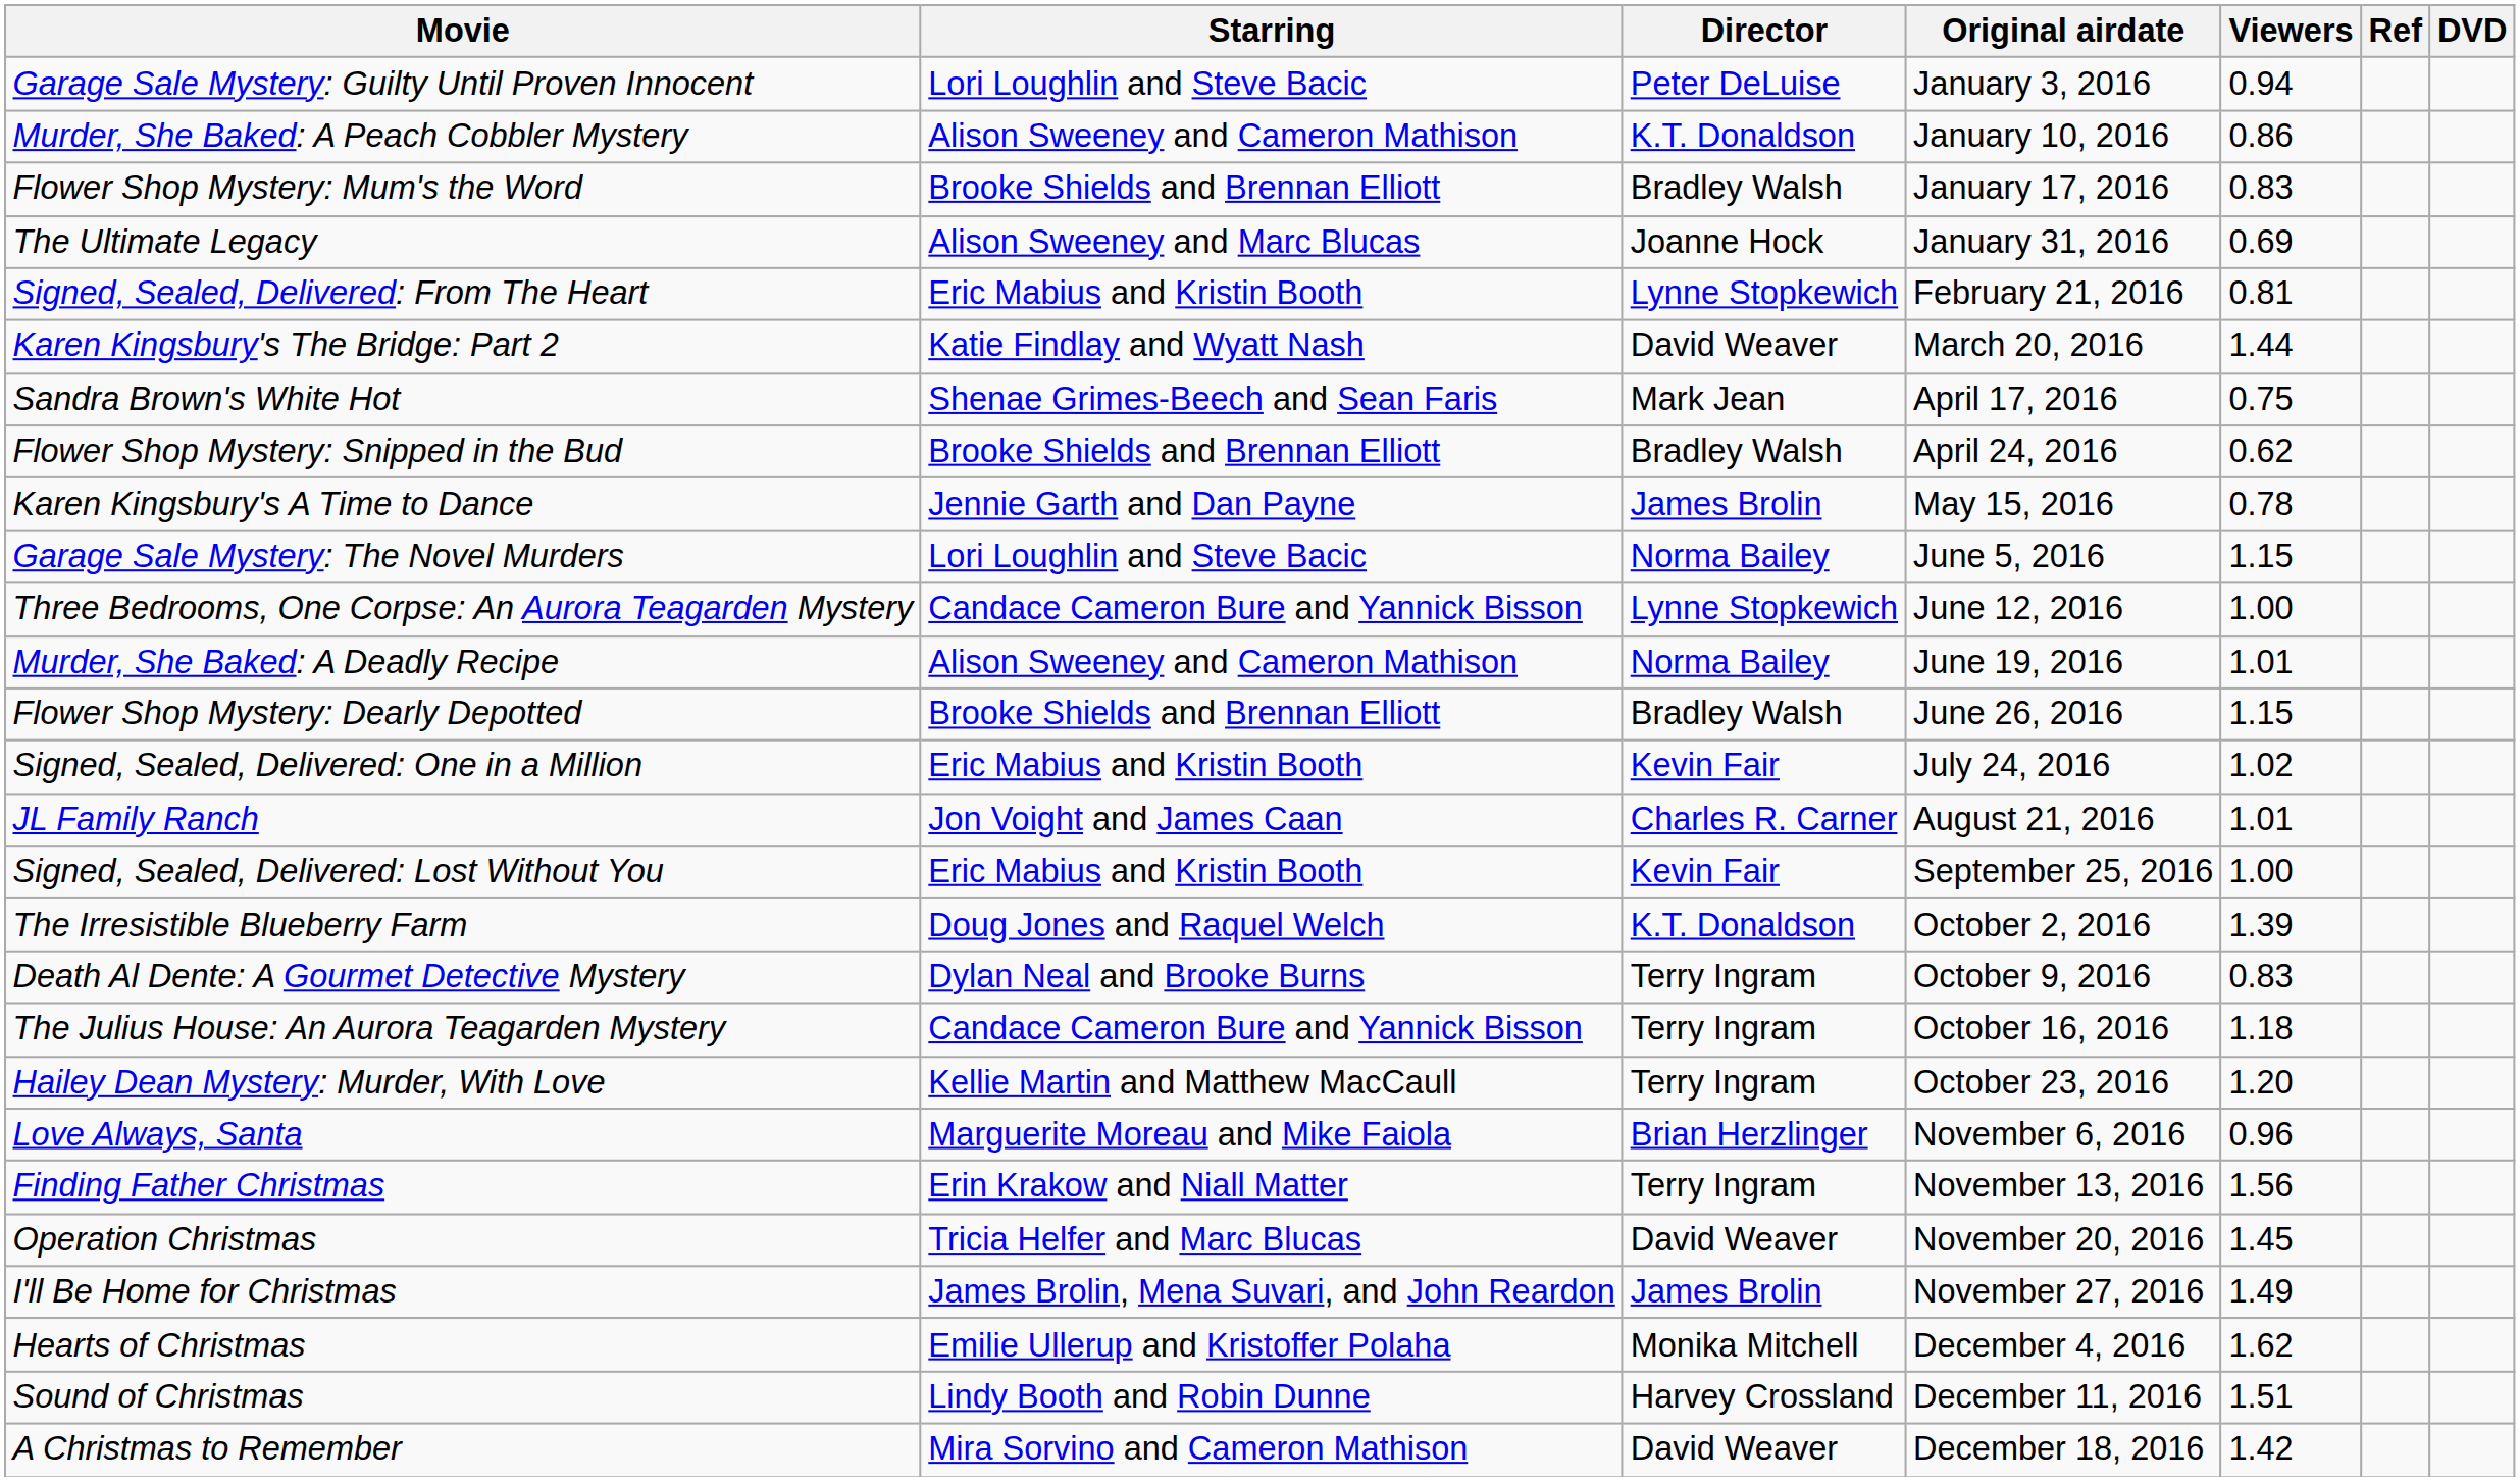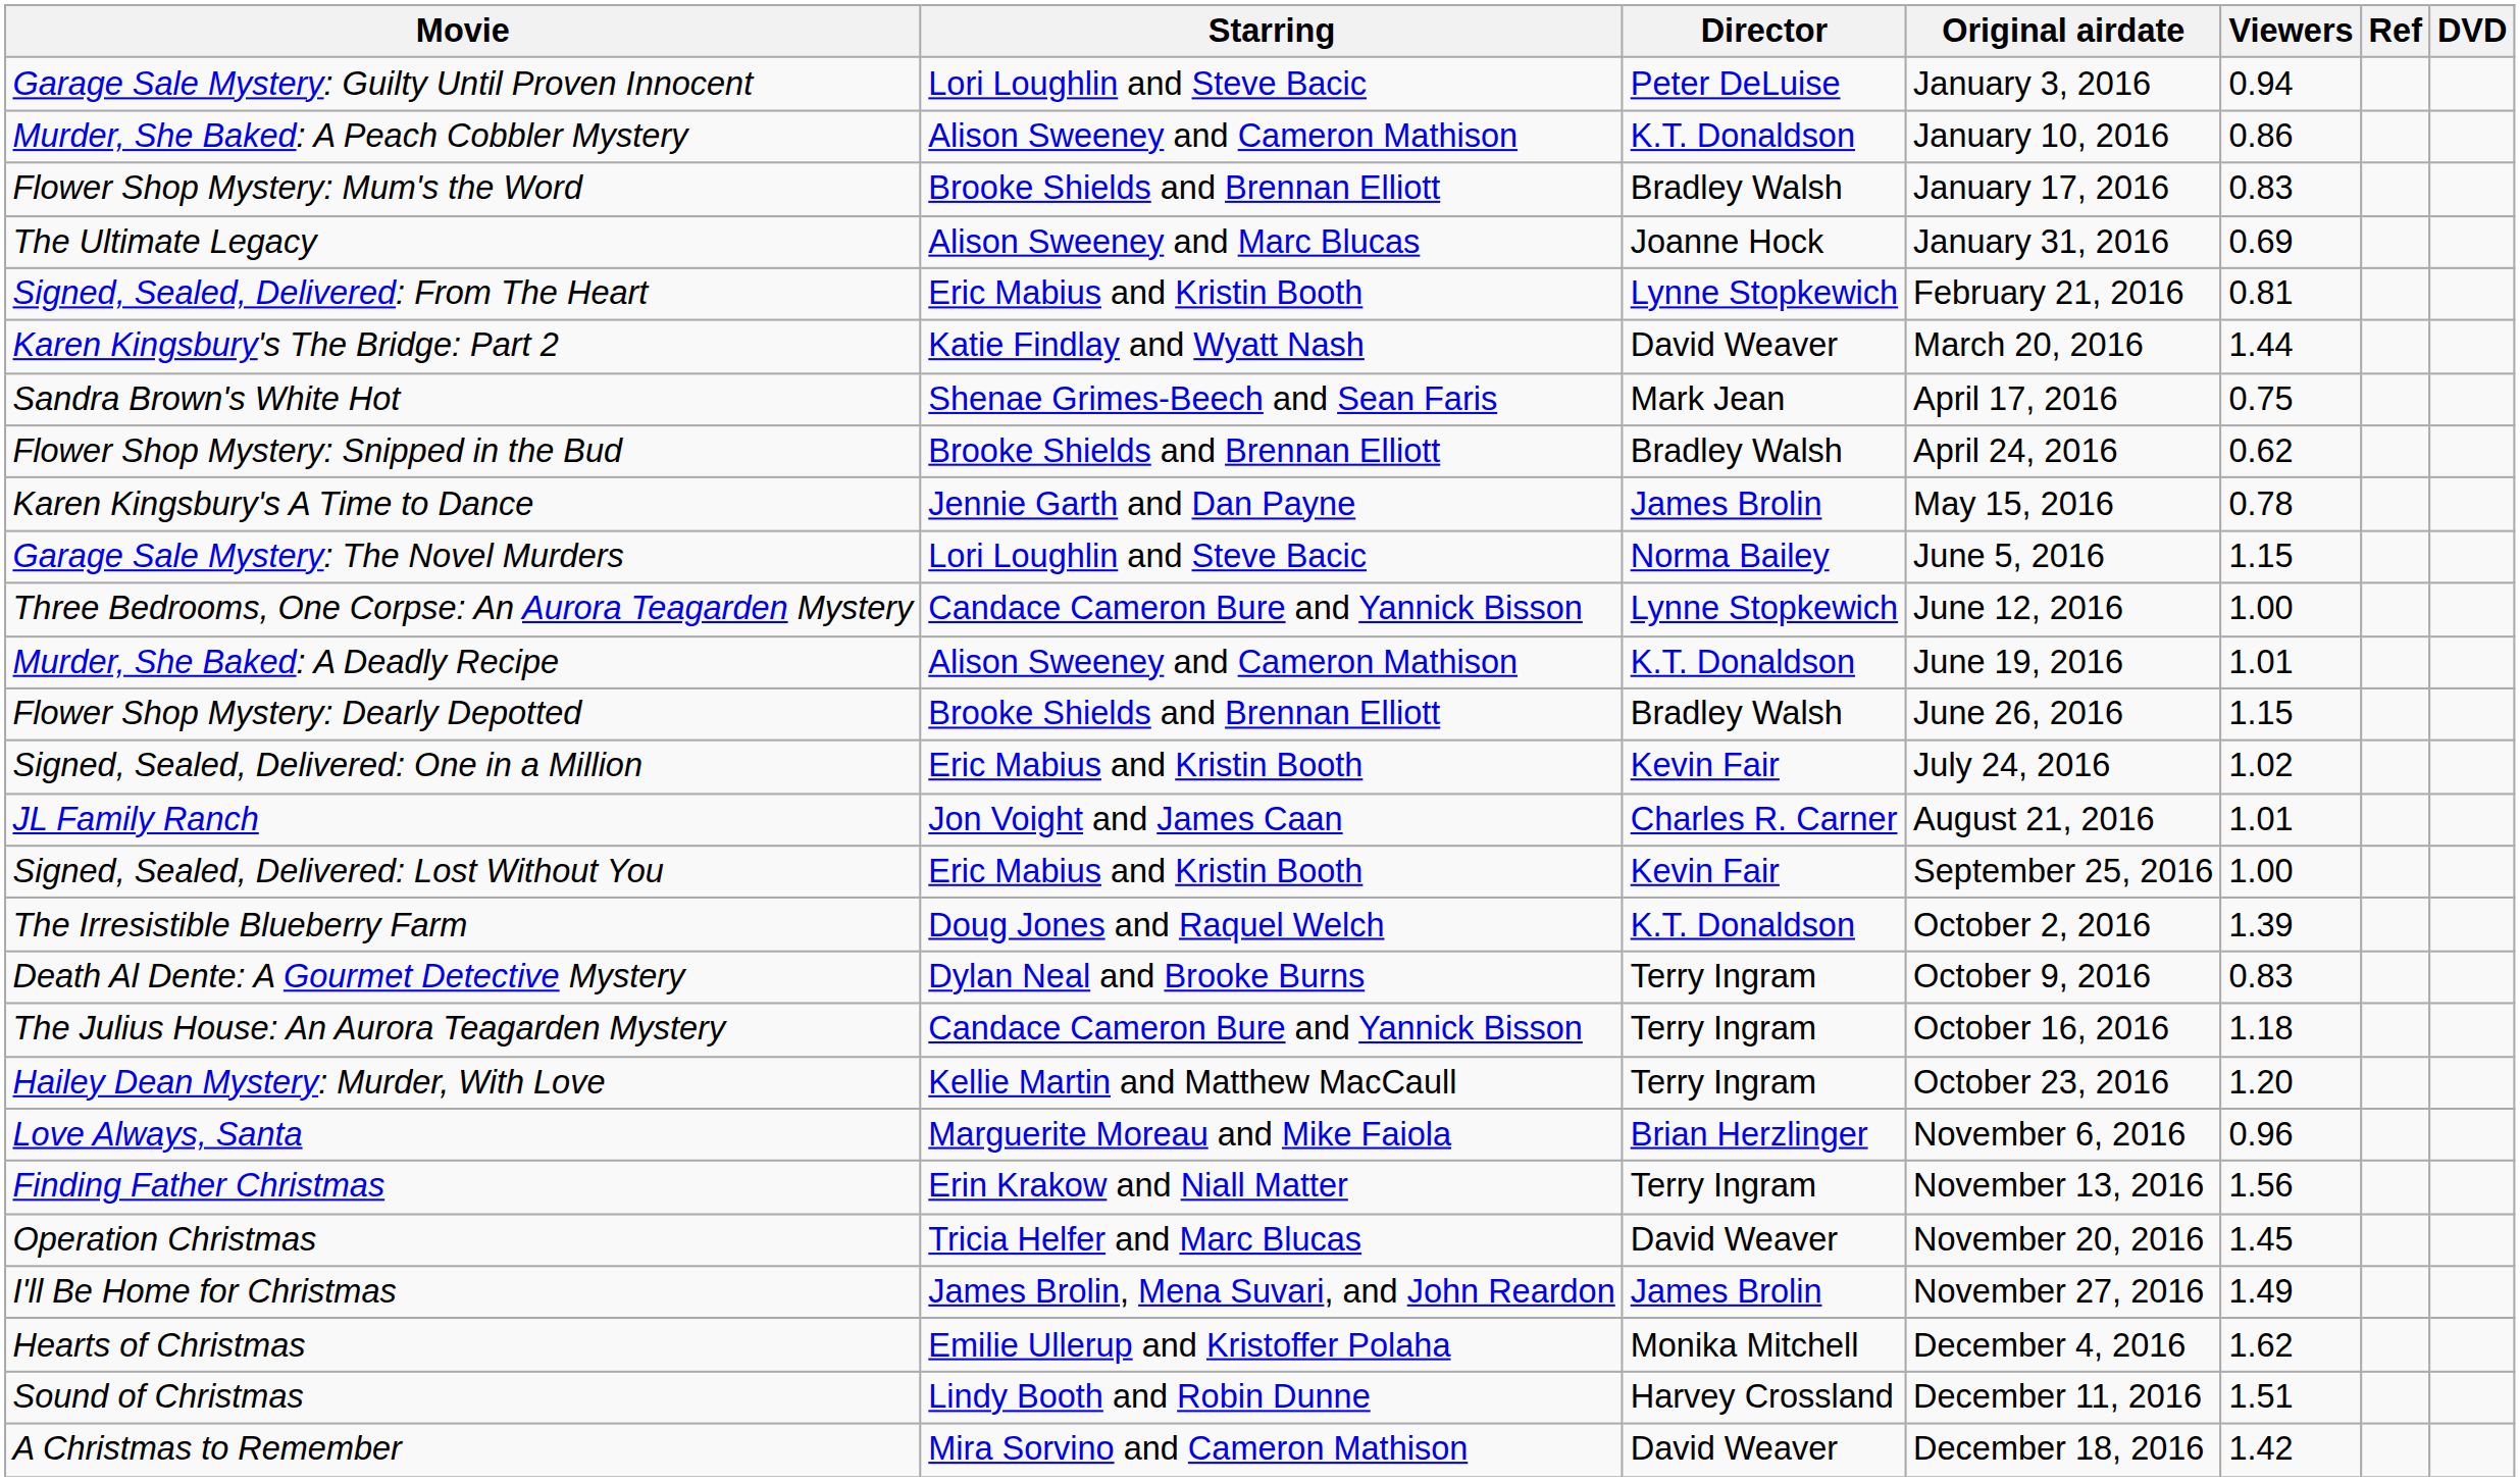Murder, She Baked: A Deadly Recipe | Director: Norma Bailey -> K.T. Donaldson
